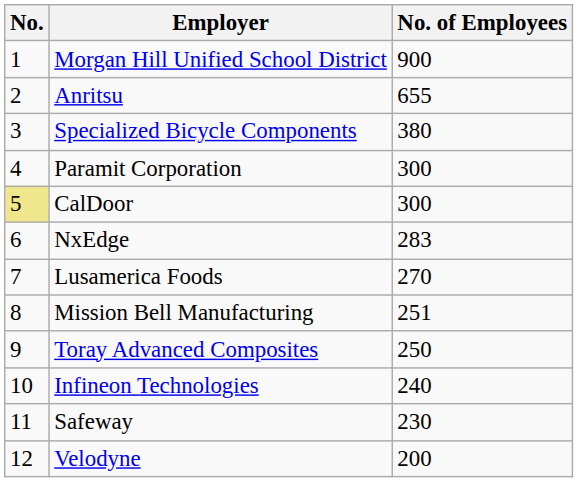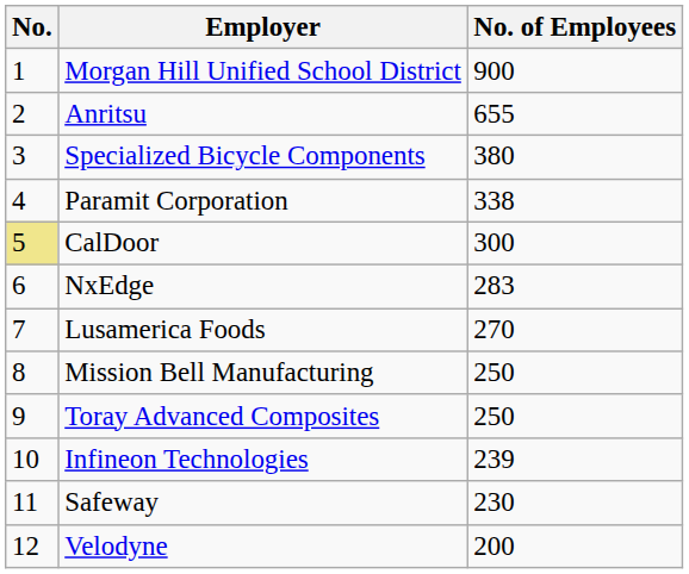Paramit Corporation | No. of Employees: 300 -> 338
Mission Bell Manufacturing | No. of Employees: 251 -> 250
Infineon Technologies | No. of Employees: 240 -> 239
